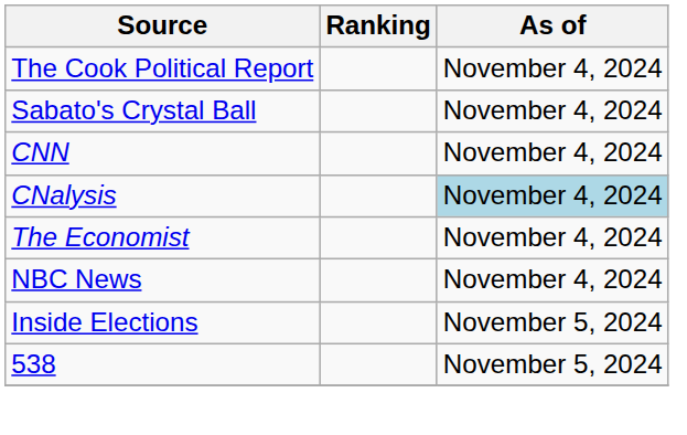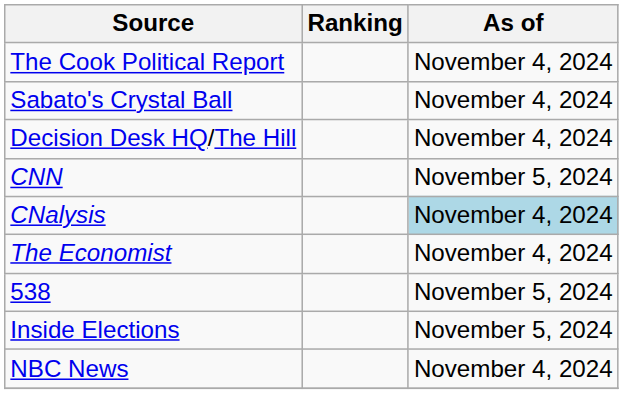+ row: Decision Desk HQ/The Hill | November 4, 2024
CNN | As of: November 4, 2024 -> November 5, 2024
rows swapped: 538 <-> NBC News
